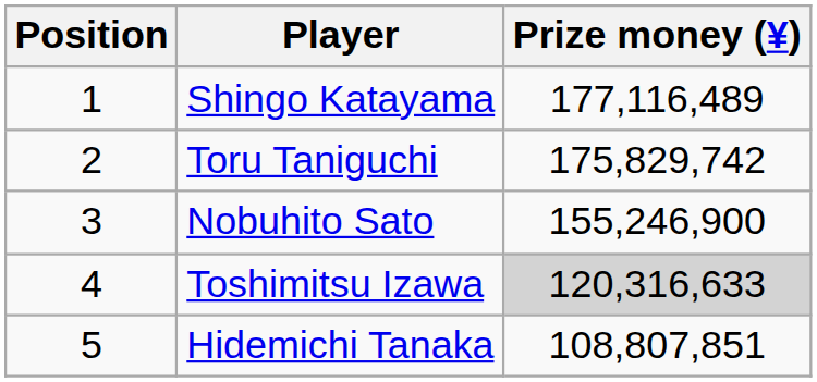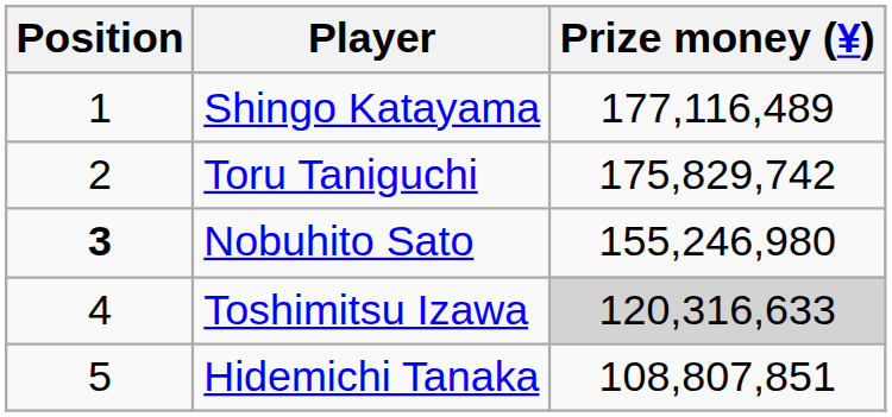Nobuhito Sato | Position: normal -> bold
Nobuhito Sato | Prize money (¥): 155,246,900 -> 155,246,980
